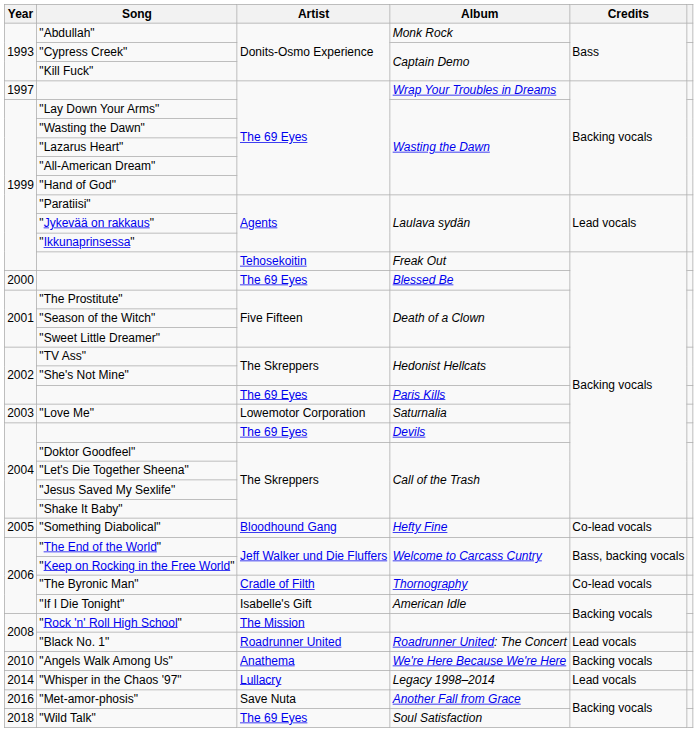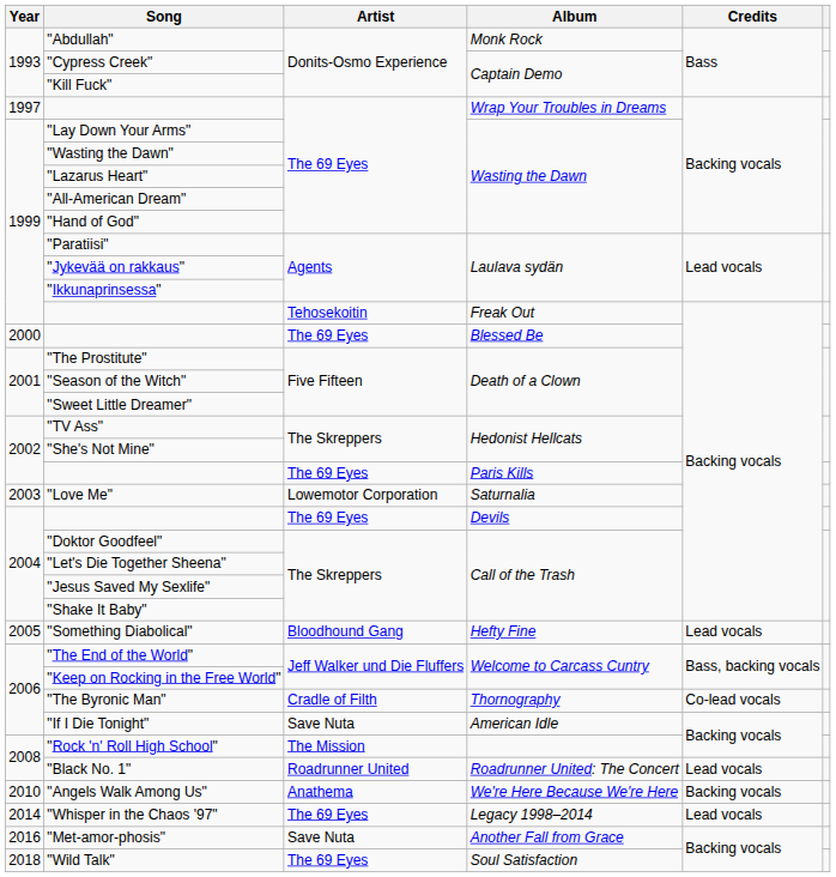"Something Diabolical" | Credits: Co-lead vocals -> Lead vocals
"If I Die Tonight" | Artist: Isabelle's Gift -> Save Nuta
"Whisper in the Chaos '97" | Artist: Lullacry -> The 69 Eyes
